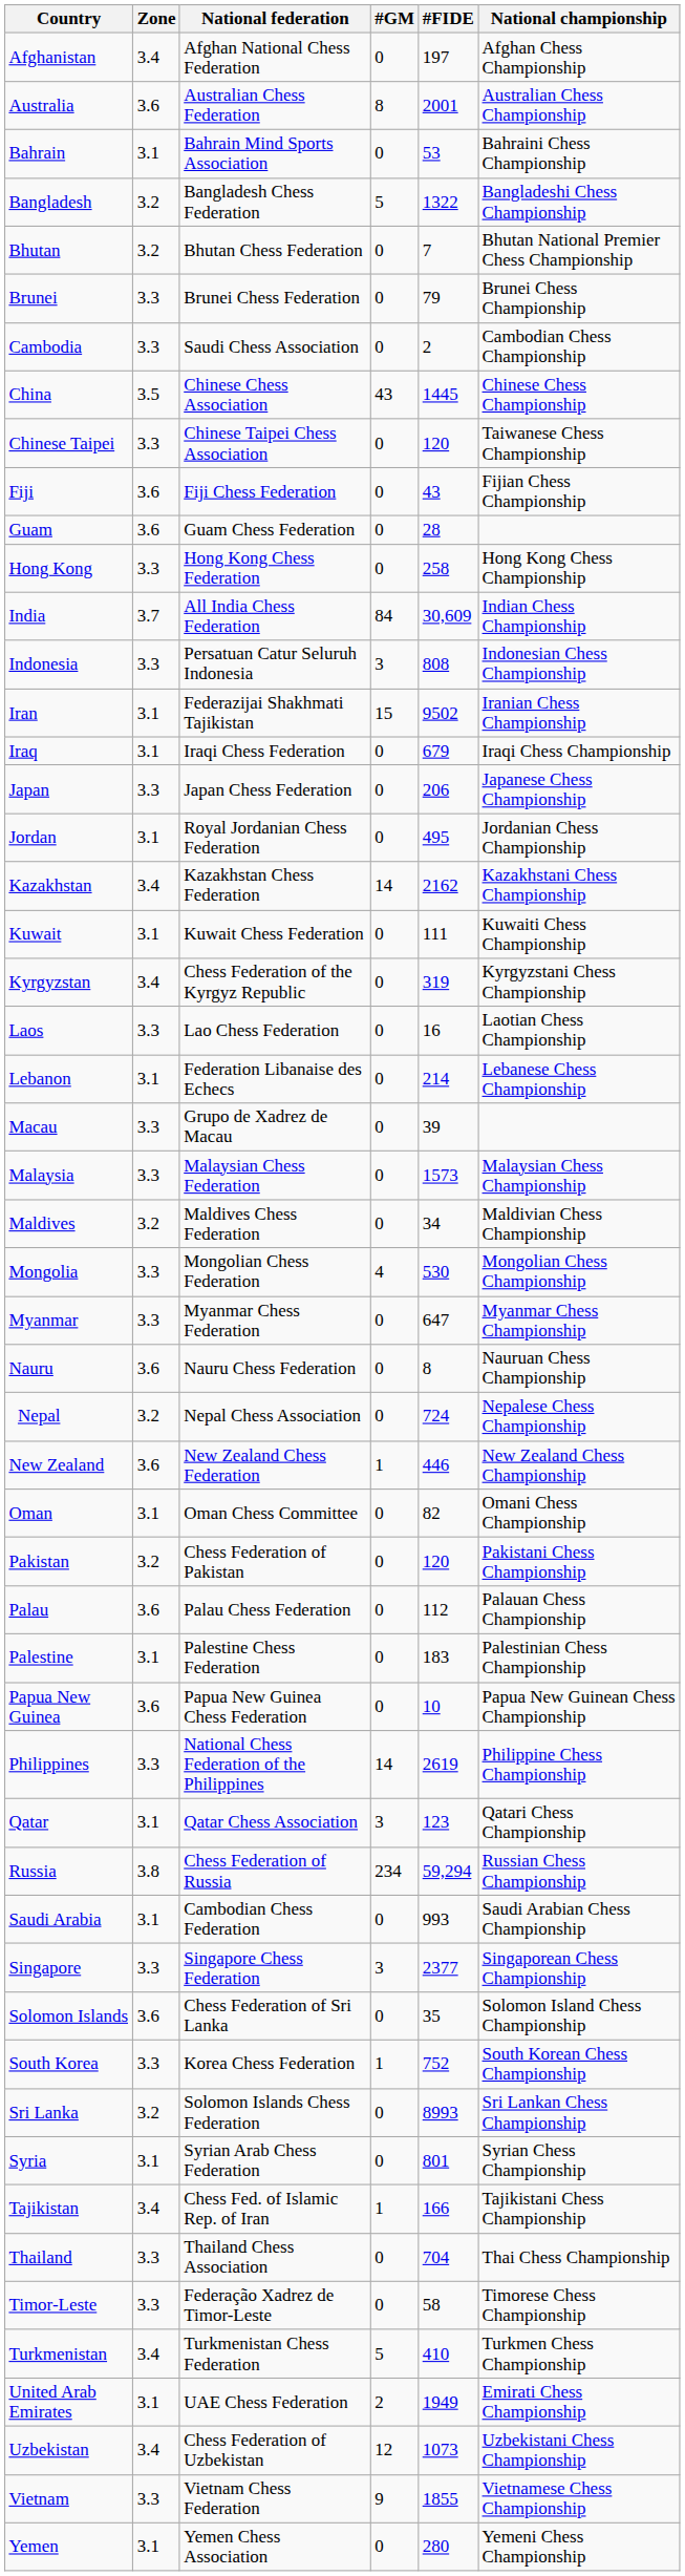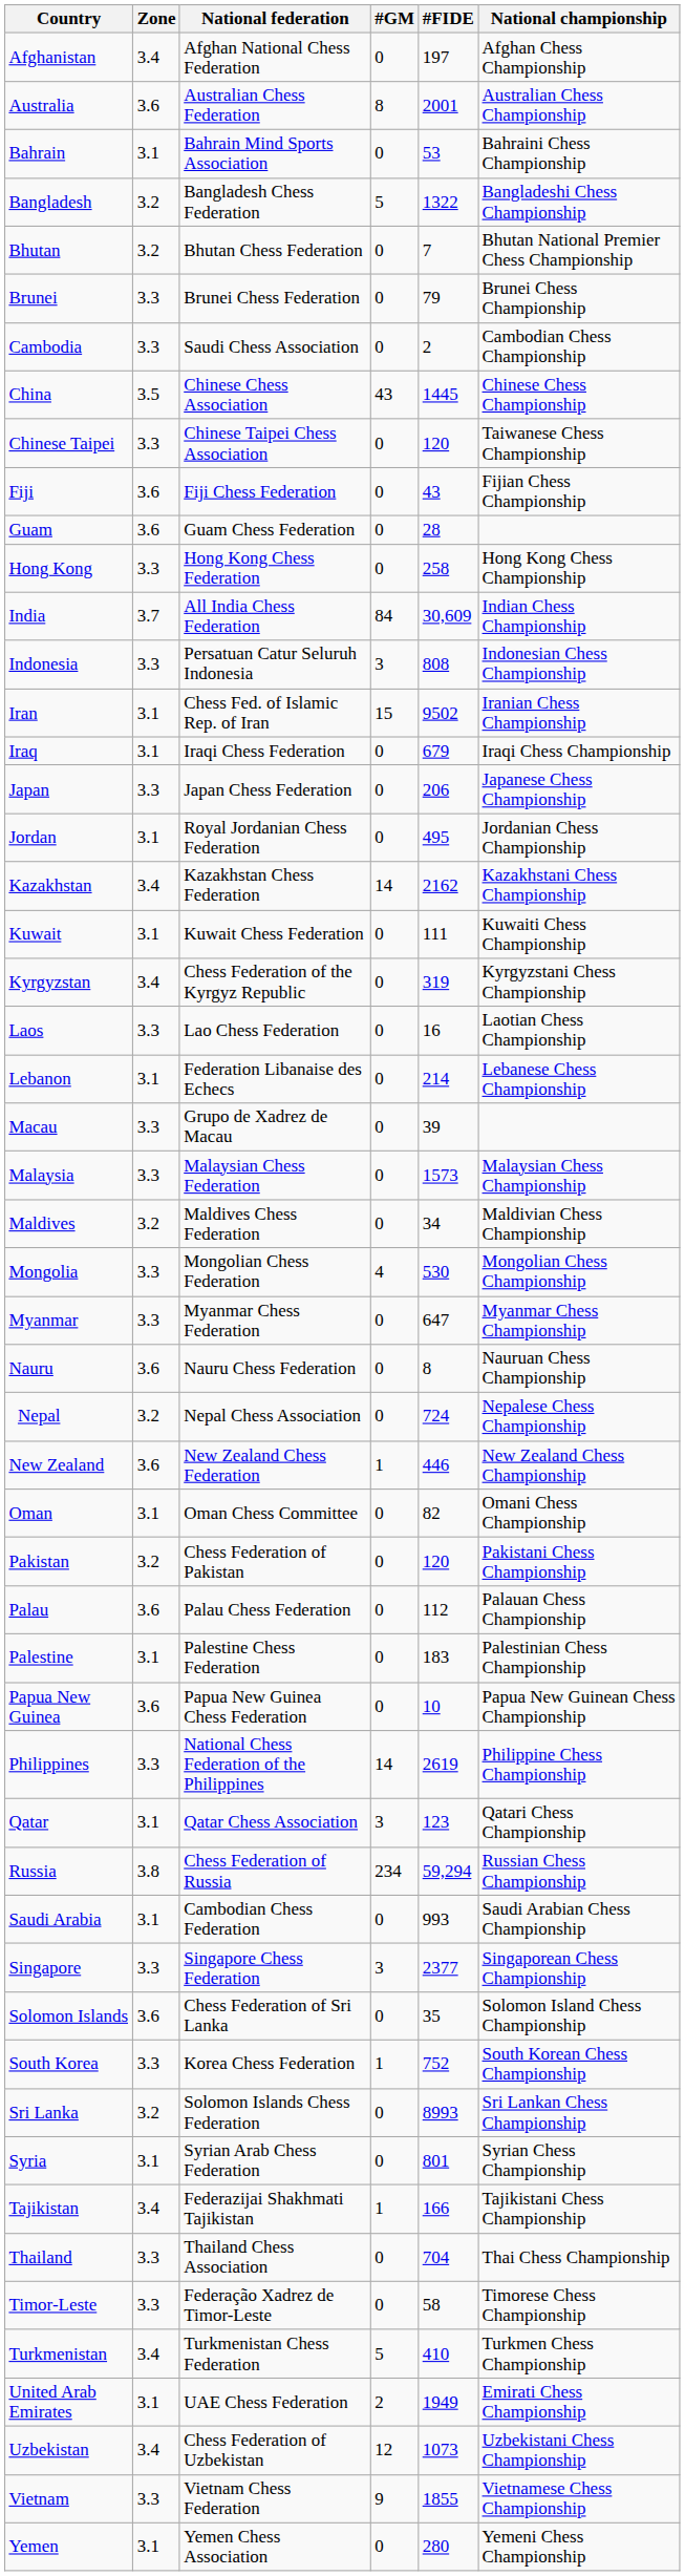Iran | National federation: Federazijai Shakhmati Tajikistan -> Chess Fed. of Islamic Rep. of Iran
Tajikistan | National federation: Chess Fed. of Islamic Rep. of Iran -> Federazijai Shakhmati Tajikistan
